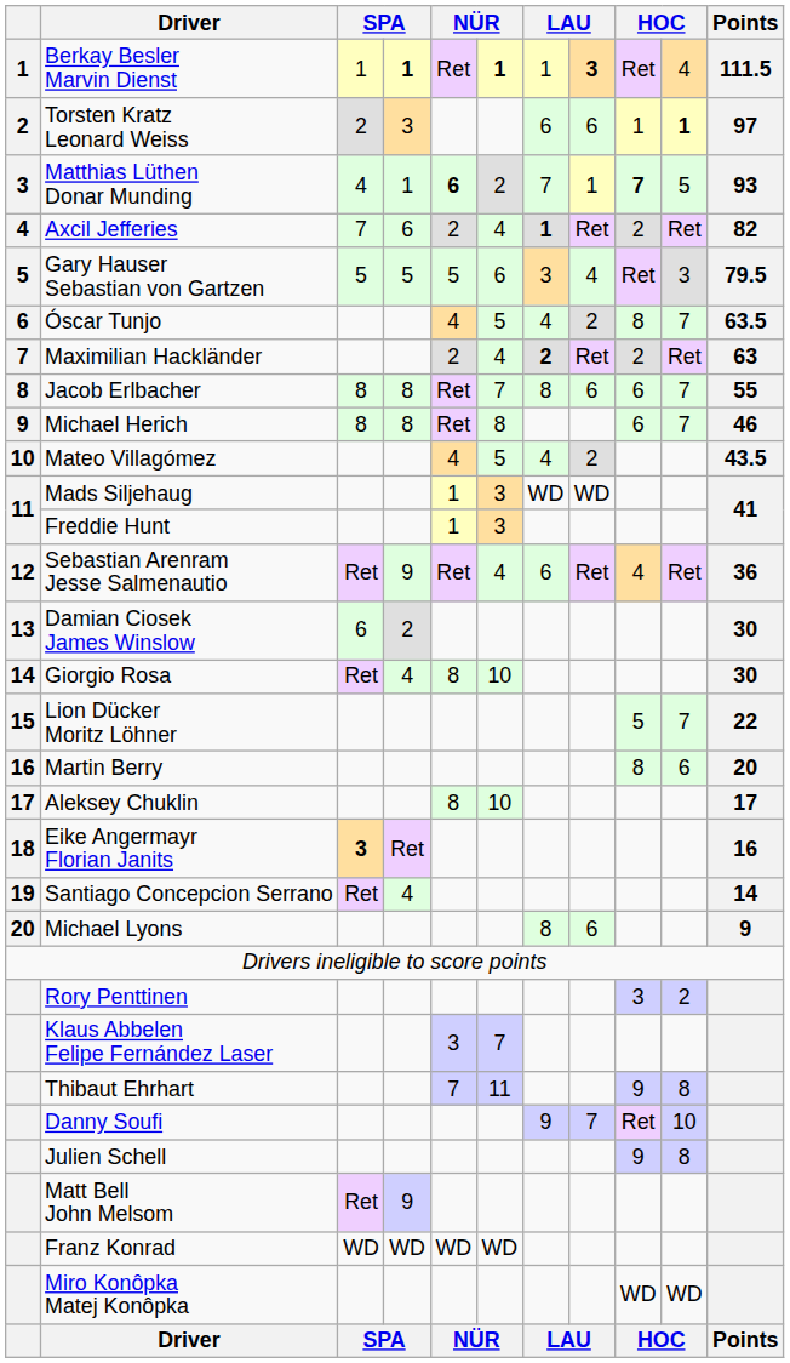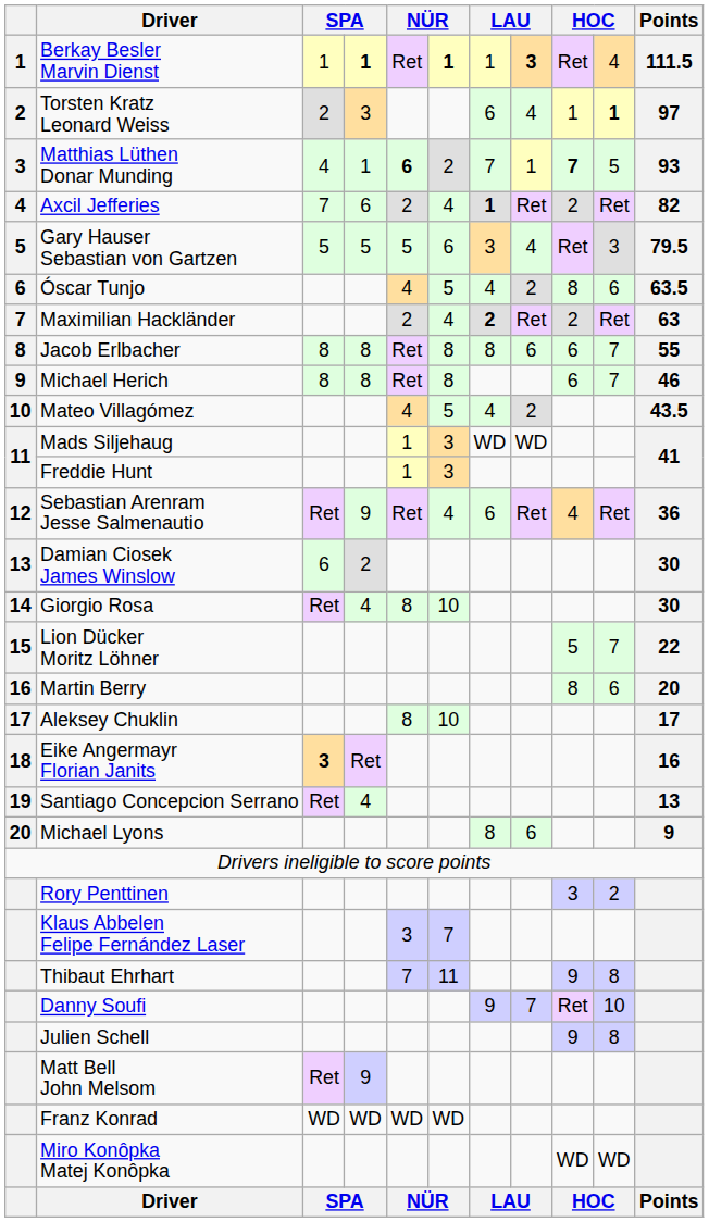Torsten Kratz Leonard Weiss | column 8: 6 -> 4
Óscar Tunjo | column 10: 7 -> 6
Jacob Erlbacher | column 6: 7 -> 8
Santiago Concepcion Serrano | Points: 14 -> 13
